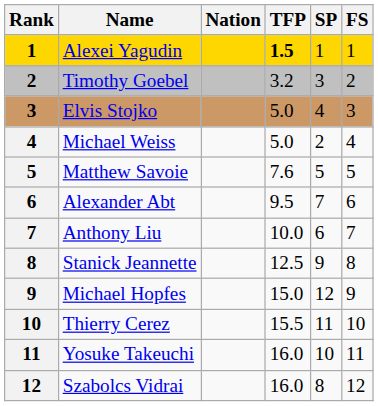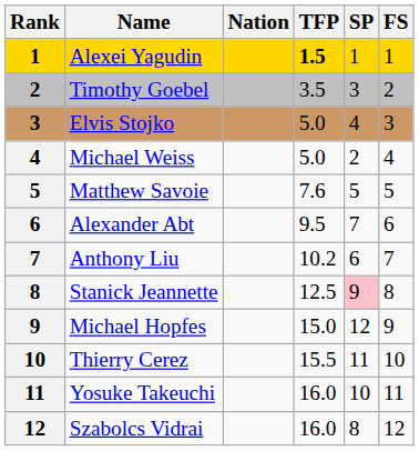Timothy Goebel | TFP: 3.2 -> 3.5
Anthony Liu | TFP: 10.0 -> 10.2
Stanick Jeannette | SP: no background -> pink background
